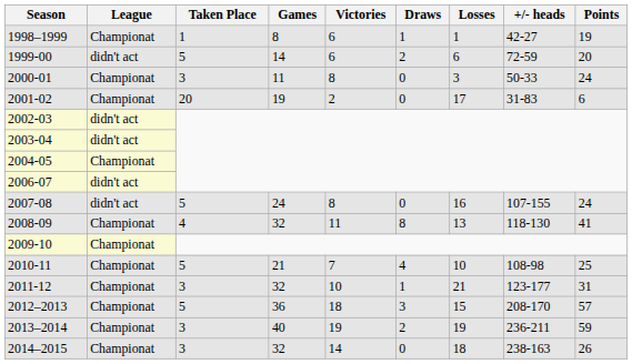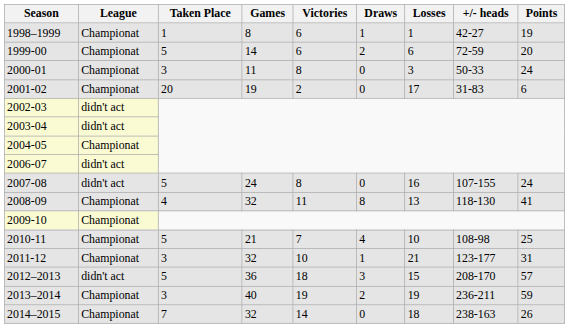1999-00 | League: didn't act -> Championat
2012–2013 | League: Championat -> didn't act
2014–2015 | Taken Place: 3 -> 7
